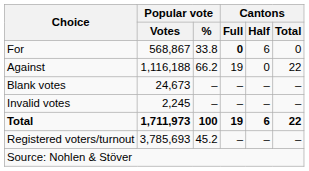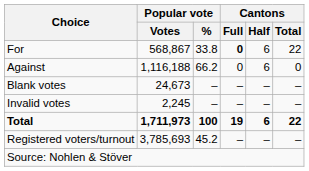For | Cantons / Total: 0 -> 22
Against | Cantons / Full: 19 -> 0
Against | Cantons / Half: 0 -> 6
Against | Cantons / Total: 22 -> 0
